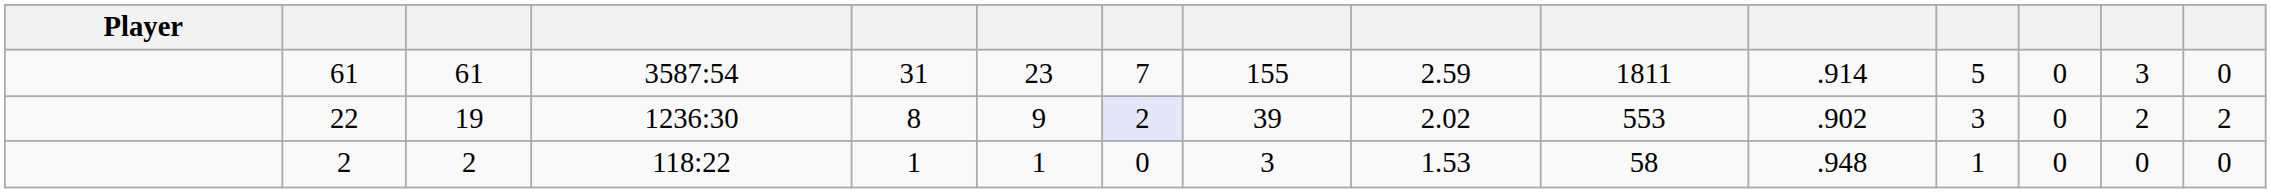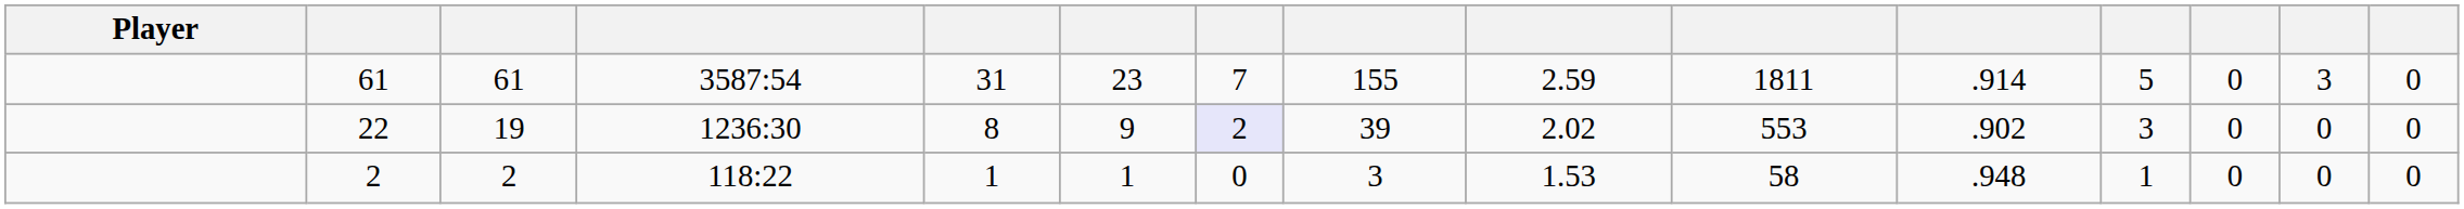22 | column 14: 2 -> 0
22 | column 15: 2 -> 0
